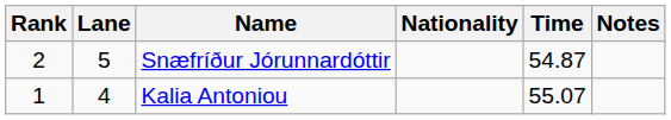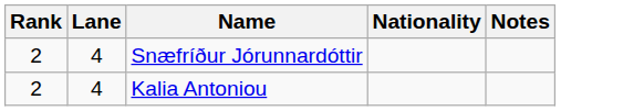- column: Time | 54.87 | 55.07
Snæfríður Jórunnardóttir | Lane: 5 -> 4
Kalia Antoniou | Rank: 1 -> 2
